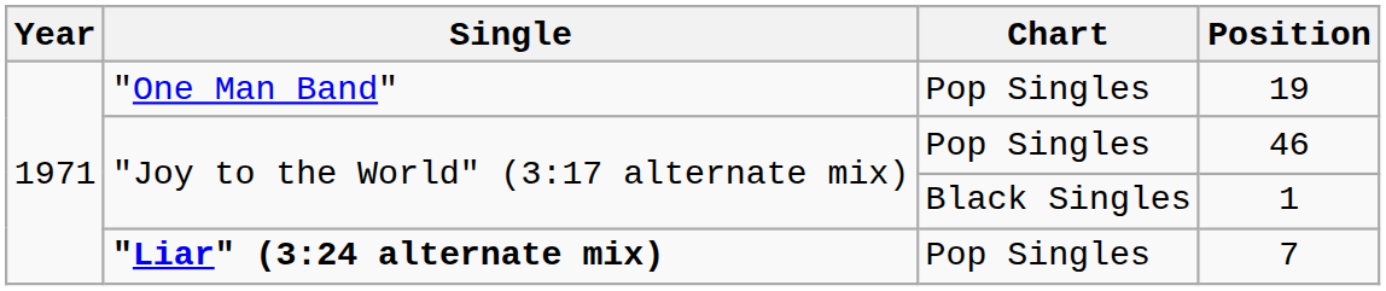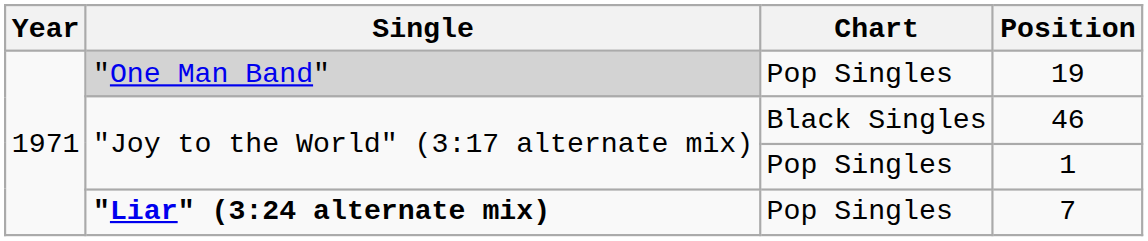19 | Single: no background -> lightgrey background
46 | Chart: Pop Singles -> Black Singles
1 | Chart: Black Singles -> Pop Singles
